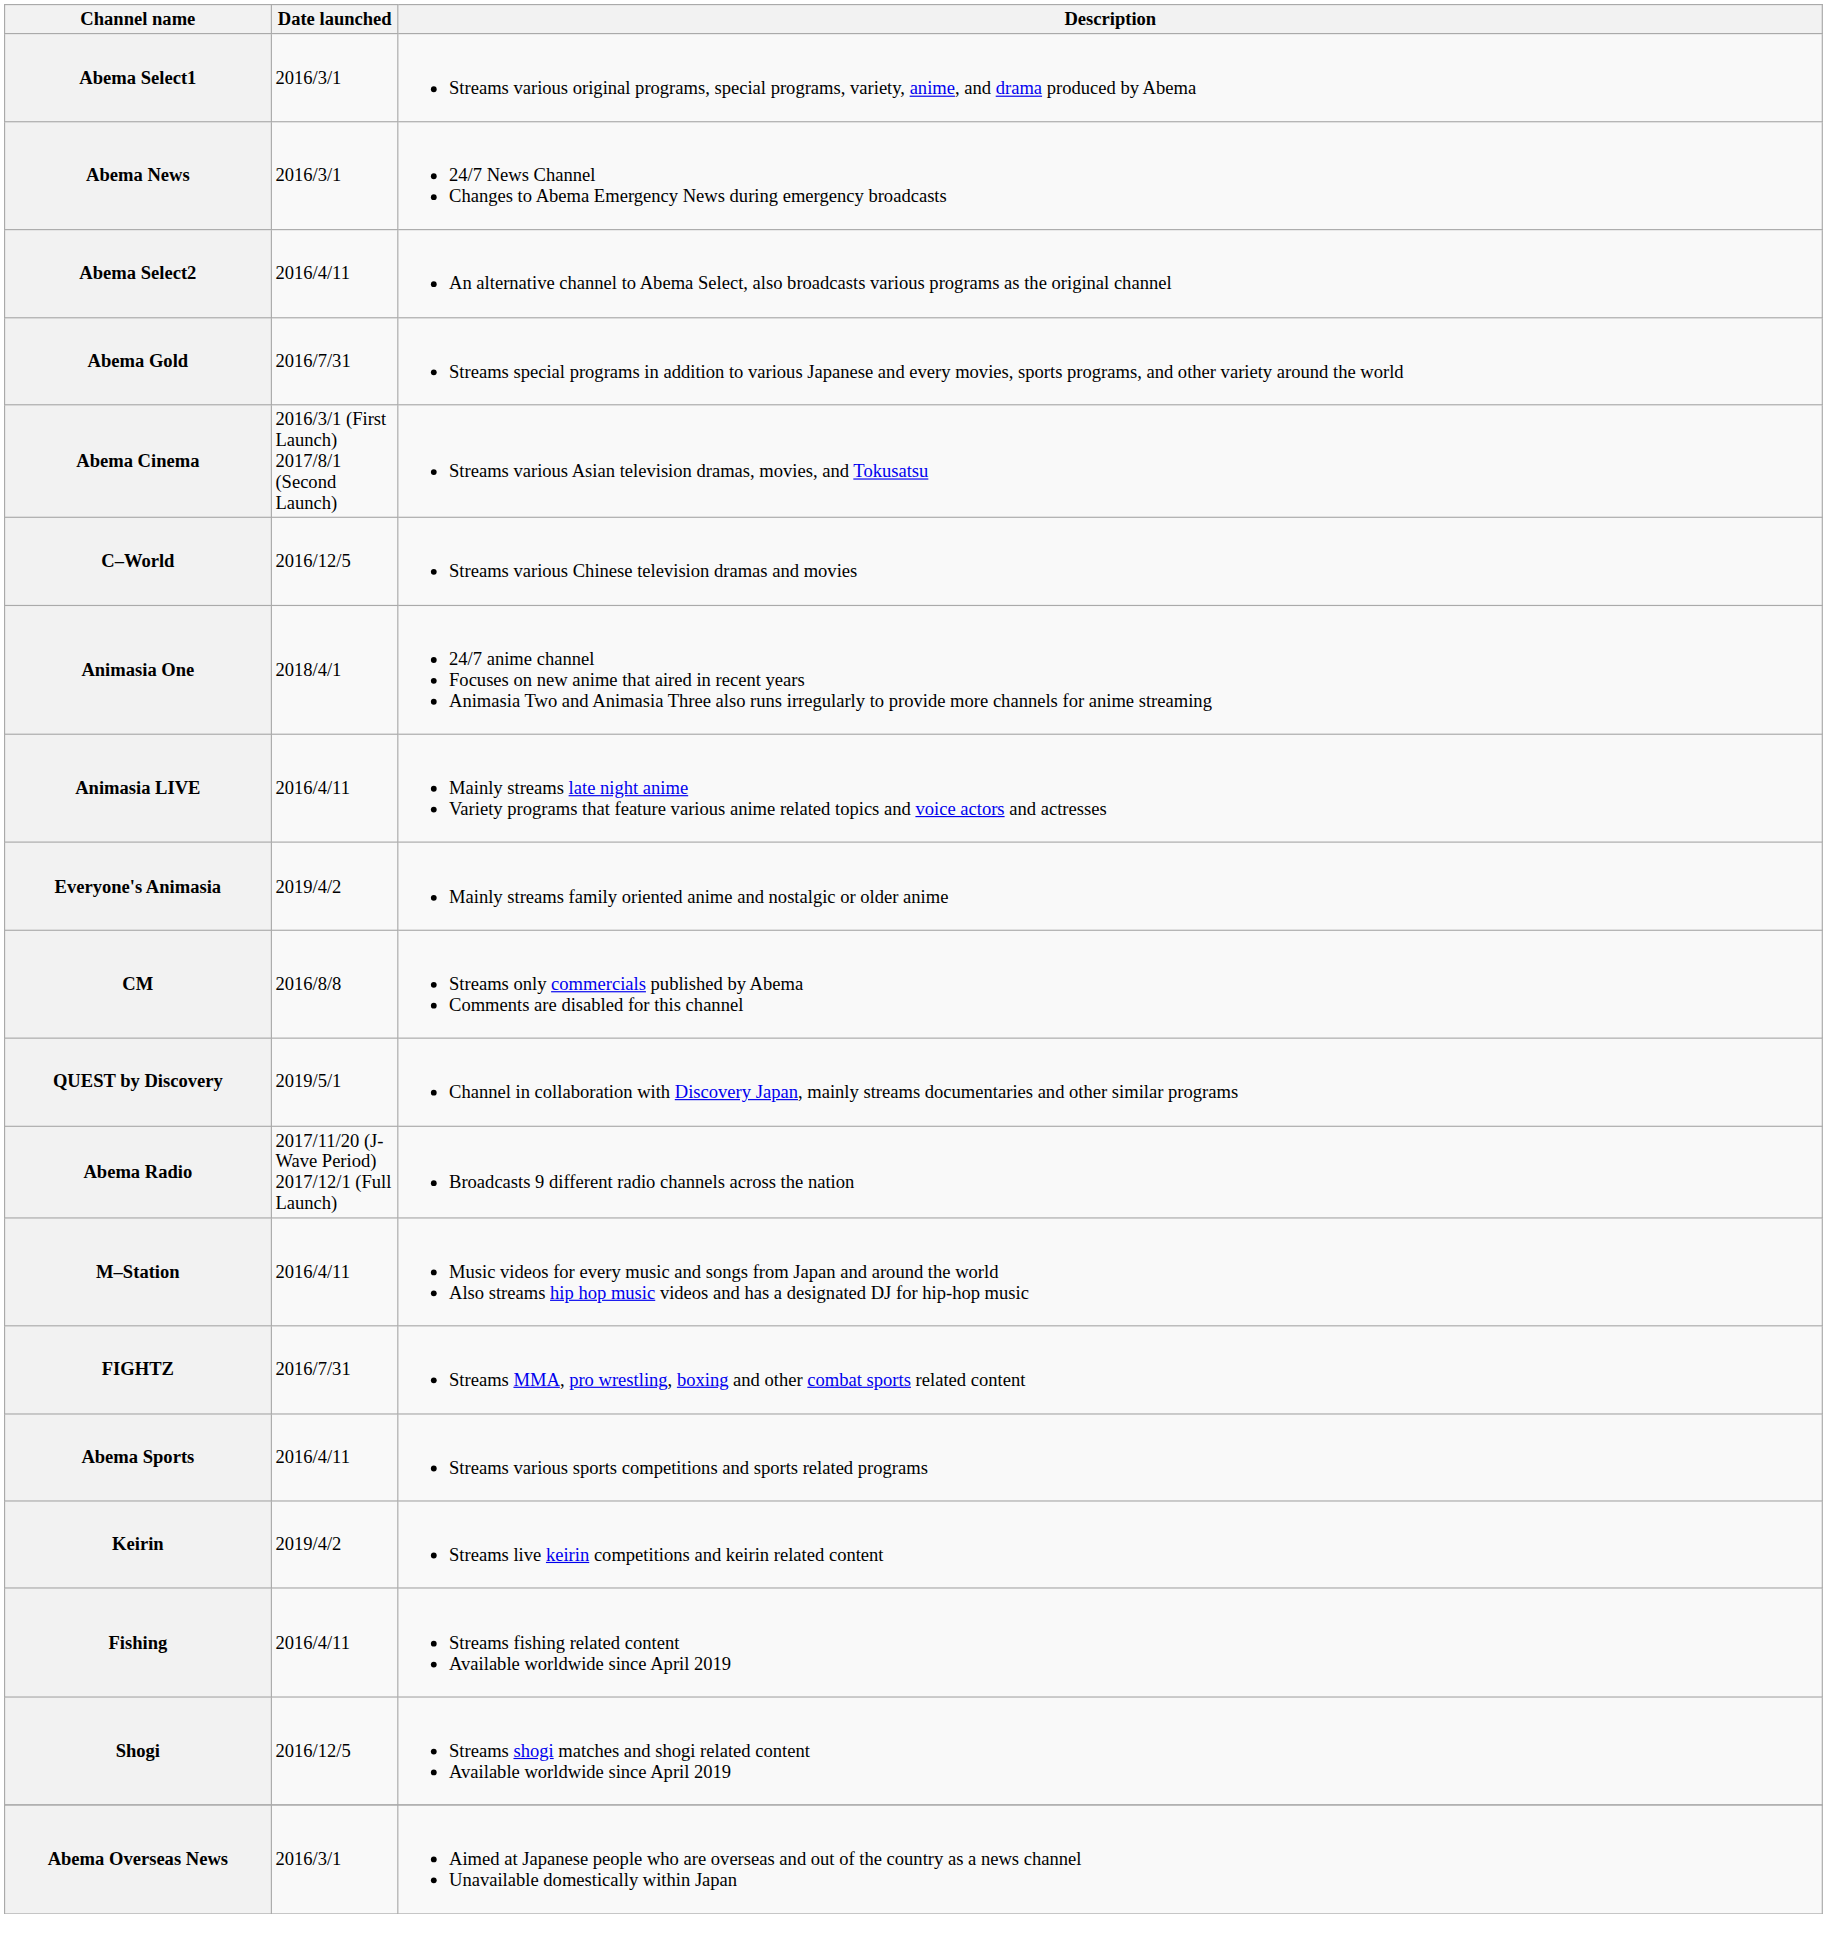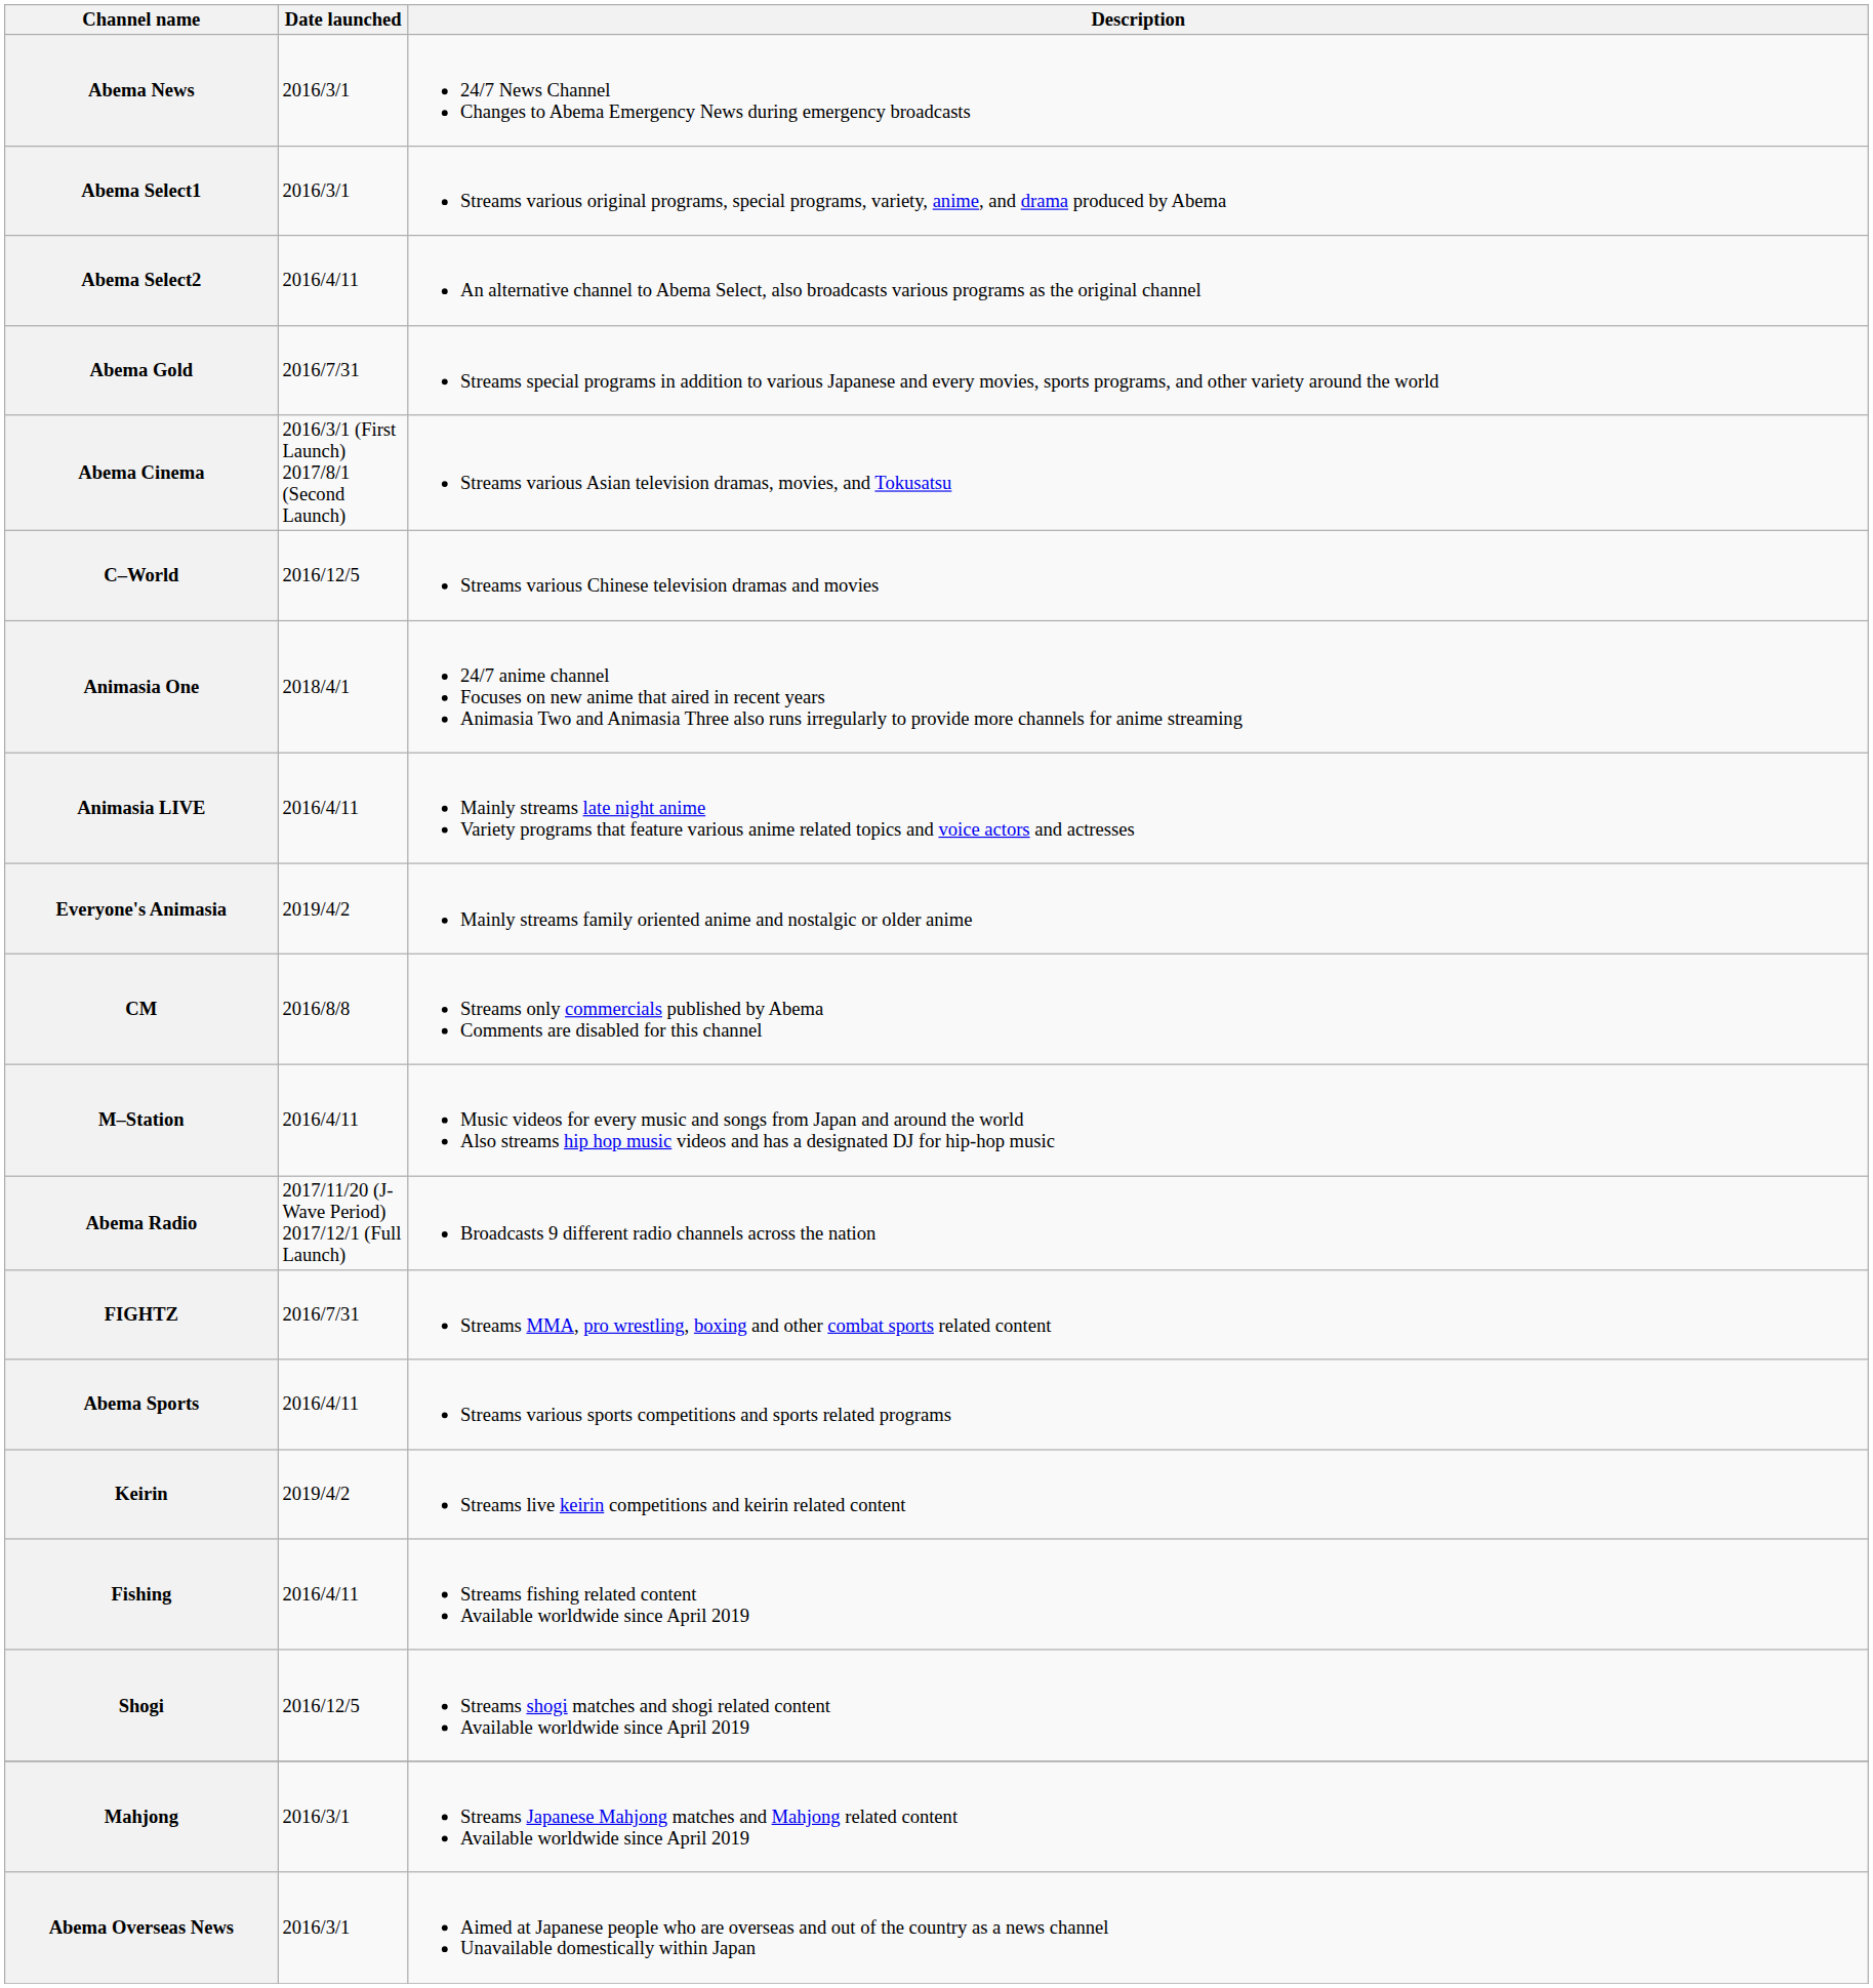rows swapped: Abema News <-> Abema Select1
- row: QUEST by Discovery | 2019/5/1 | Channel in collaboration with Discovery Japan, mainly streams documentaries and other similar programs
rows swapped: M–Station <-> Abema Radio
+ row: Mahjong | 2016/3/1 | Streams Japanese Mahjong matches and Mahjong related content Available worldwide since April 2019
